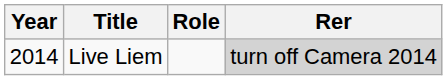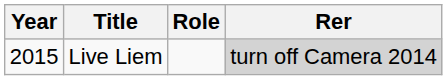Live Liem | Year: 2014 -> 2015
